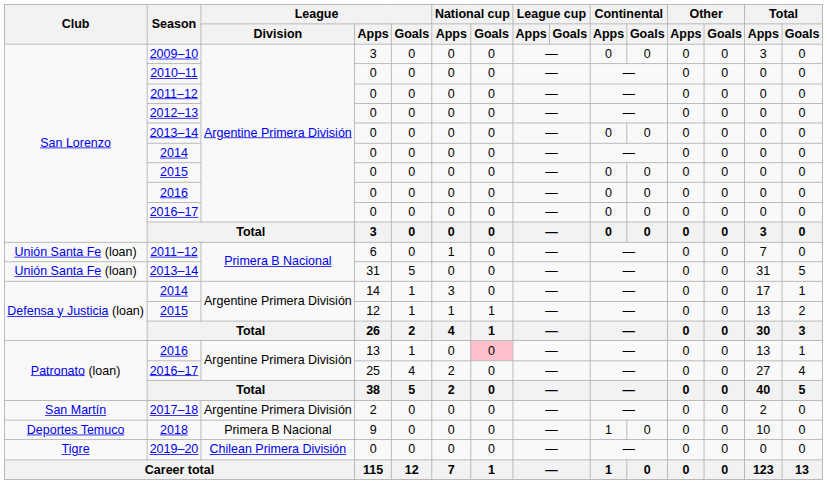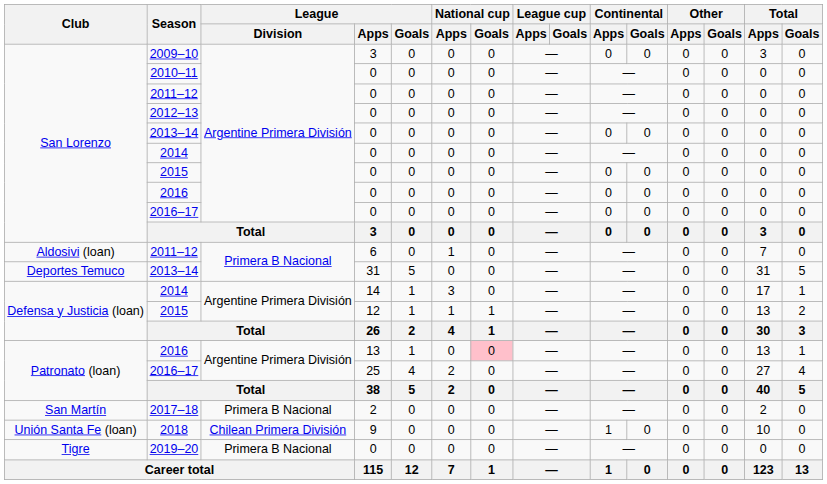2011–12 / 6 | Club: Unión Santa Fe (loan) -> Aldosivi (loan)
2013–14 / 31 | Club: Unión Santa Fe (loan) -> Deportes Temuco
2017–18 | League / Division: Argentine Primera División -> Primera B Nacional
2018 | Club: Deportes Temuco -> Unión Santa Fe (loan)
2018 | League / Division: Primera B Nacional -> Chilean Primera División
2019–20 | League / Division: Chilean Primera División -> Primera B Nacional
